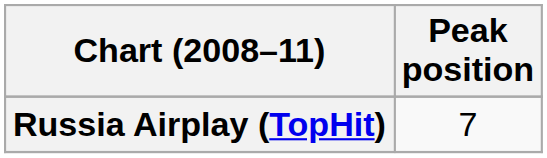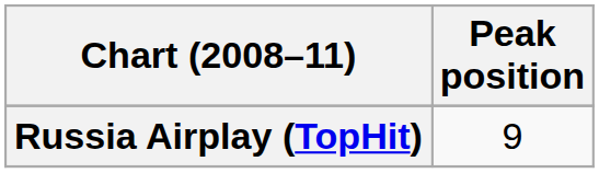Russia Airplay (TopHit) | Peak position: 7 -> 9
